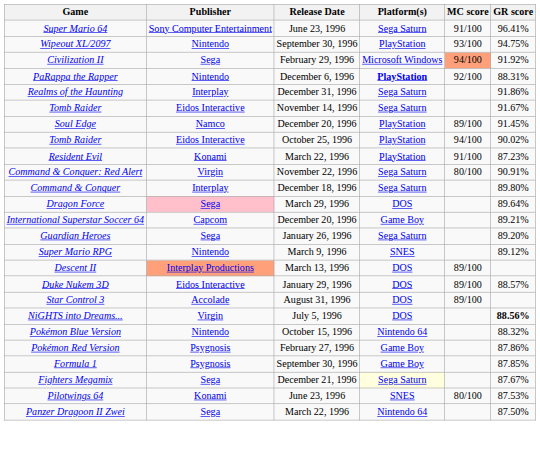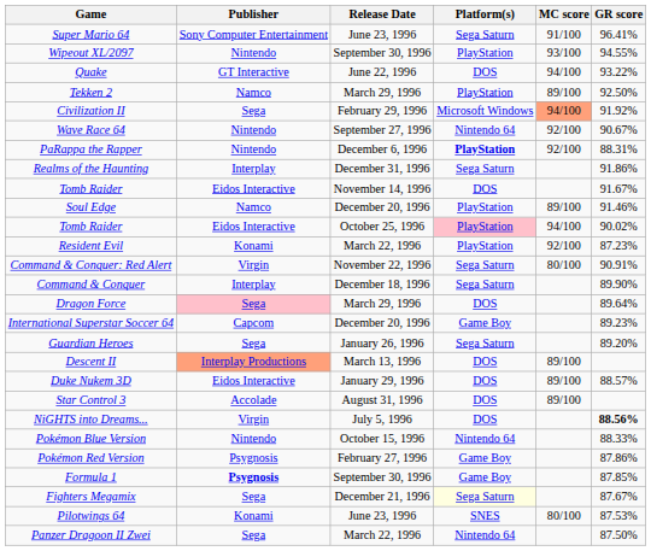Wipeout XL/2097 | GR score: 94.75% -> 94.55%
+ row: Quake | GT Interactive | June 22, 1996 | DOS | 94/100 | 93.22%
+ row: Tekken 2 | Namco | March 29, 1996 | PlayStation | 89/100 | 92.50%
+ row: Wave Race 64 | Nintendo | September 27, 1996 | Nintendo 64 | 92/100 | 90.67%
Tomb Raider / November 14, 1996 | Platform(s): Sega Saturn -> DOS
Soul Edge | GR score: 91.45% -> 91.46%
Tomb Raider / October 25, 1996 | Platform(s): no background -> pink background
Resident Evil | MC score: 91/100 -> 92/100
Command & Conquer | GR score: 89.80% -> 89.90%
International Superstar Soccer 64 | GR score: 89.21% -> 89.23%
- row: Super Mario RPG | Nintendo | March 9, 1996 | SNES | 89.12%
Pokémon Blue Version | GR score: 88.32% -> 88.33%
Formula 1 | Publisher: normal -> bold
